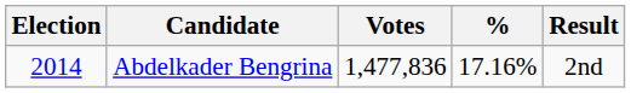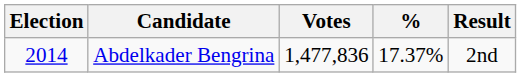Abdelkader Bengrina | %: 17.16% -> 17.37%
